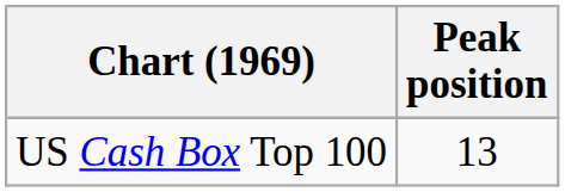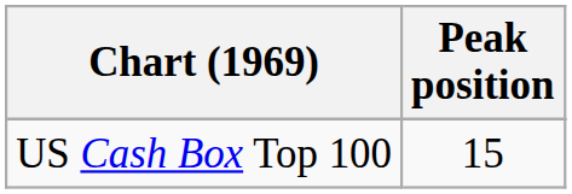US Cash Box Top 100 | Peak position: 13 -> 15
